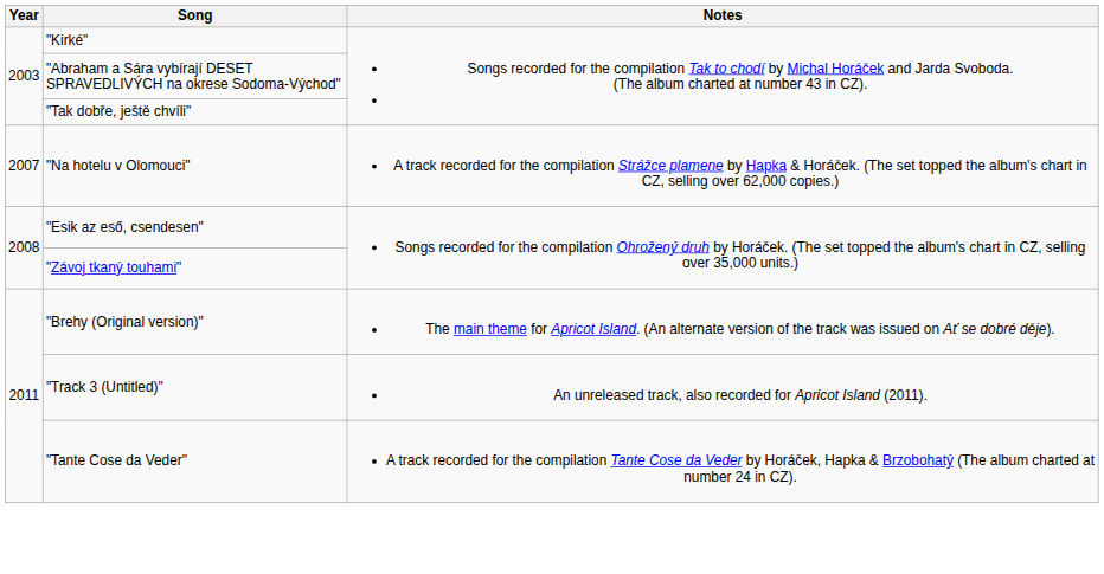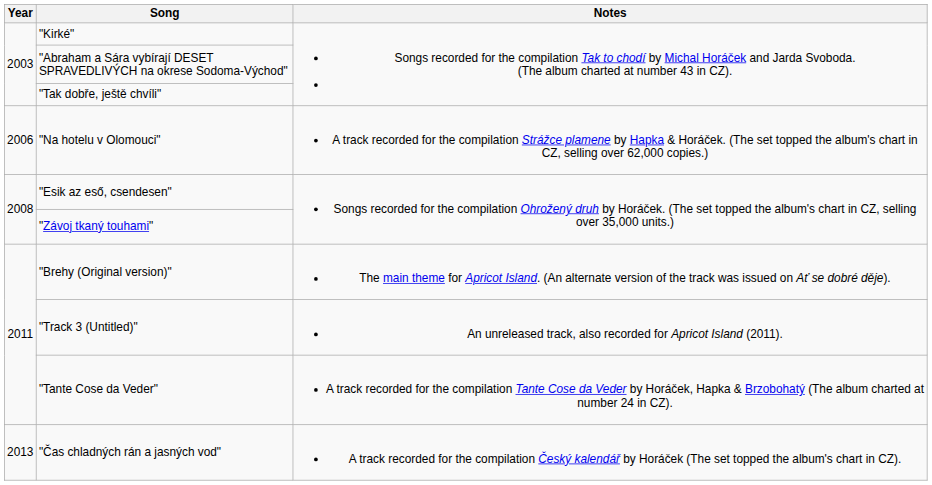"Na hotelu v Olomouci" | Year: 2007 -> 2006
+ row: 2013 | "Čas chladných rán a jasných vod" | A track recorded for the compilation Český kalendář by Horáček (The set topped the album's chart in CZ).
